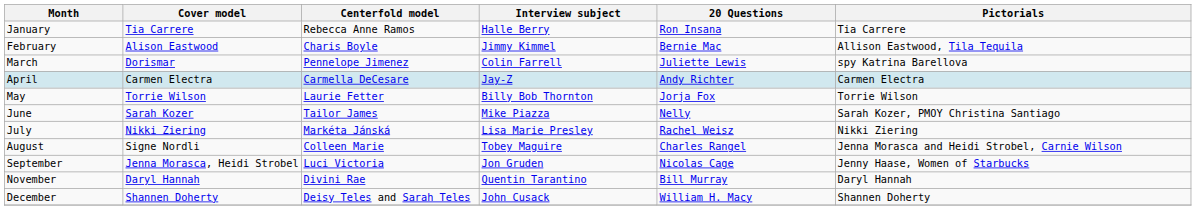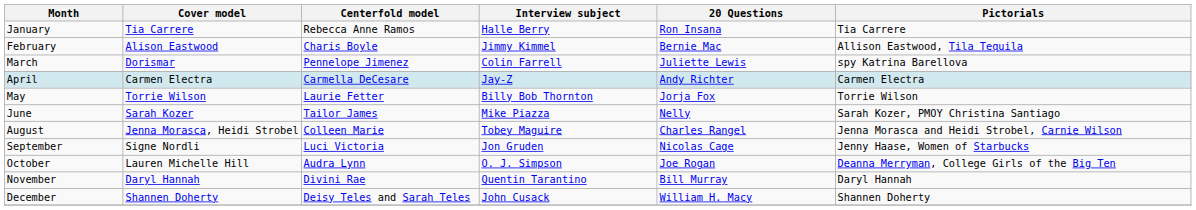- row: July | Nikki Ziering | Markéta Jánská | Lisa Marie Presley | Rachel Weisz | Nikki Ziering
August | Cover model: Signe Nordli -> Jenna Morasca, Heidi Strobel
September | Cover model: Jenna Morasca, Heidi Strobel -> Signe Nordli
+ row: October | Lauren Michelle Hill | Audra Lynn | O. J. Simpson | Joe Rogan | Deanna Merryman, College Girls of the Big Ten
